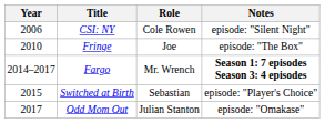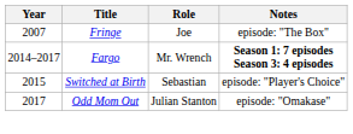- row: 2006 | CSI: NY | Cole Rowen | episode: "Silent Night"
Fringe | Year: 2010 -> 2007
